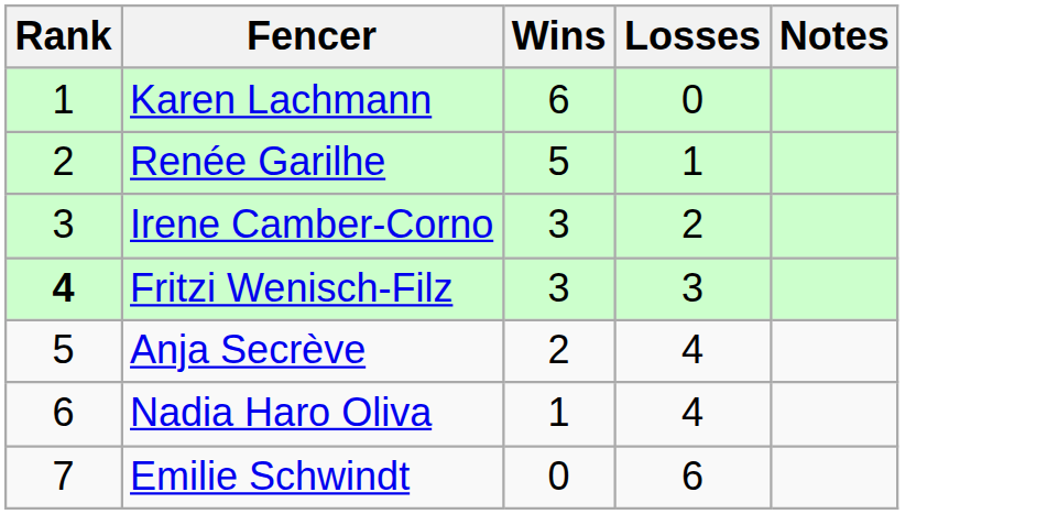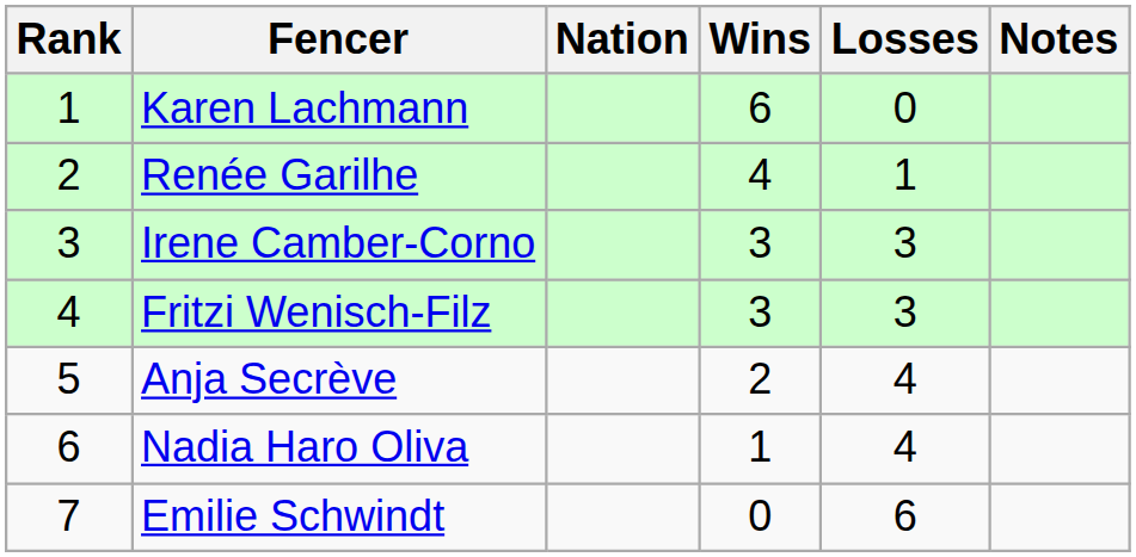+ column: Nation
Renée Garilhe | Wins: 5 -> 4
Irene Camber-Corno | Losses: 2 -> 3
Fritzi Wenisch-Filz | Rank: bold -> normal
